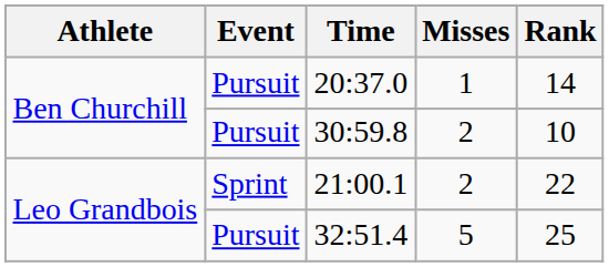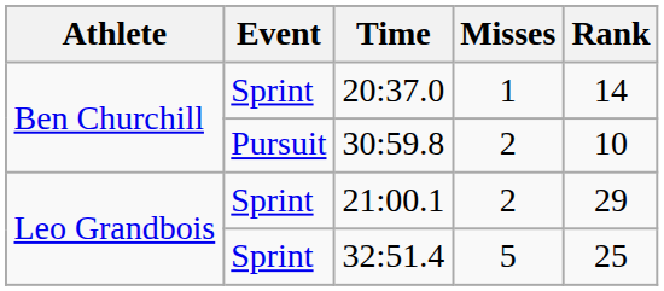20:37.0 | Event: Pursuit -> Sprint
21:00.1 | Rank: 22 -> 29
32:51.4 | Event: Pursuit -> Sprint
